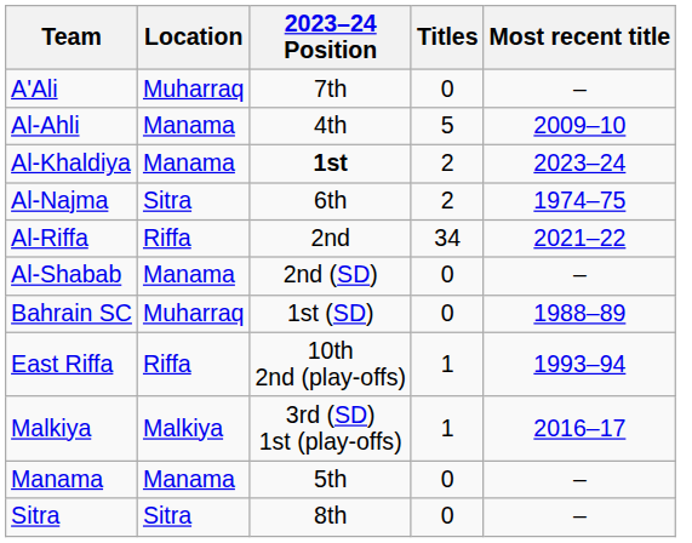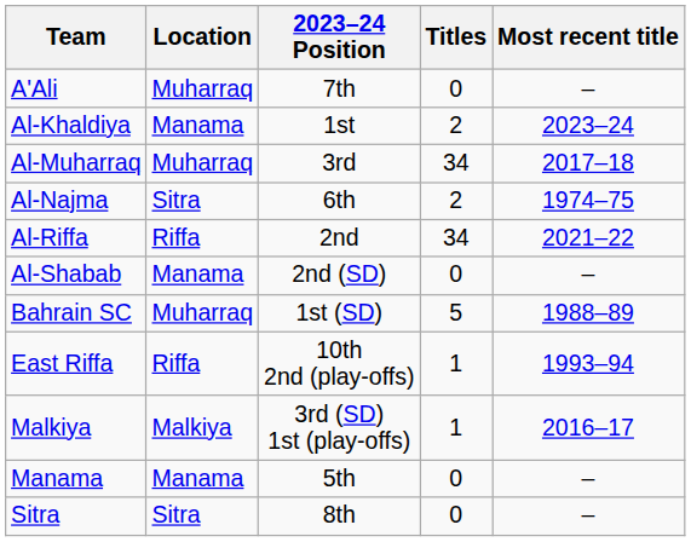- row: Al-Ahli | Manama | 4th | 5 | 2009–10
Al-Khaldiya | 2023–24 Position: bold -> normal
+ row: Al-Muharraq | Muharraq | 3rd | 34 | 2017–18
Bahrain SC | Titles: 0 -> 5
